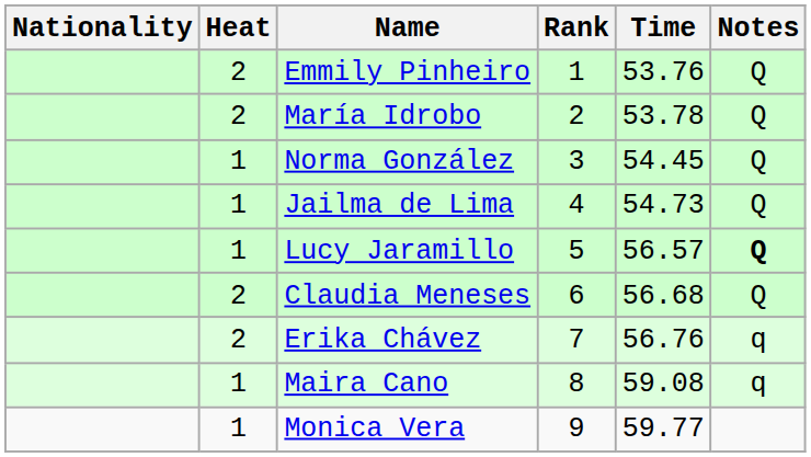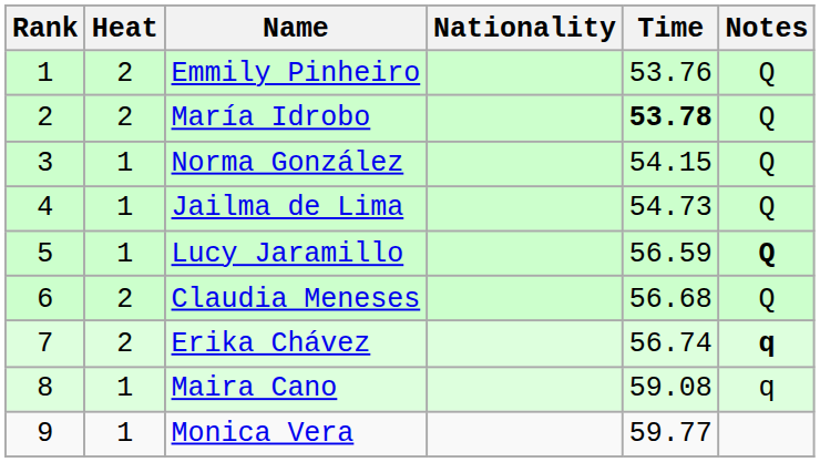columns swapped: Rank <-> Nationality
María Idrobo | Time: normal -> bold
Norma González | Time: 54.45 -> 54.15
Lucy Jaramillo | Time: 56.57 -> 56.59
Erika Chávez | Time: 56.76 -> 56.74
Erika Chávez | Notes: normal -> bold
